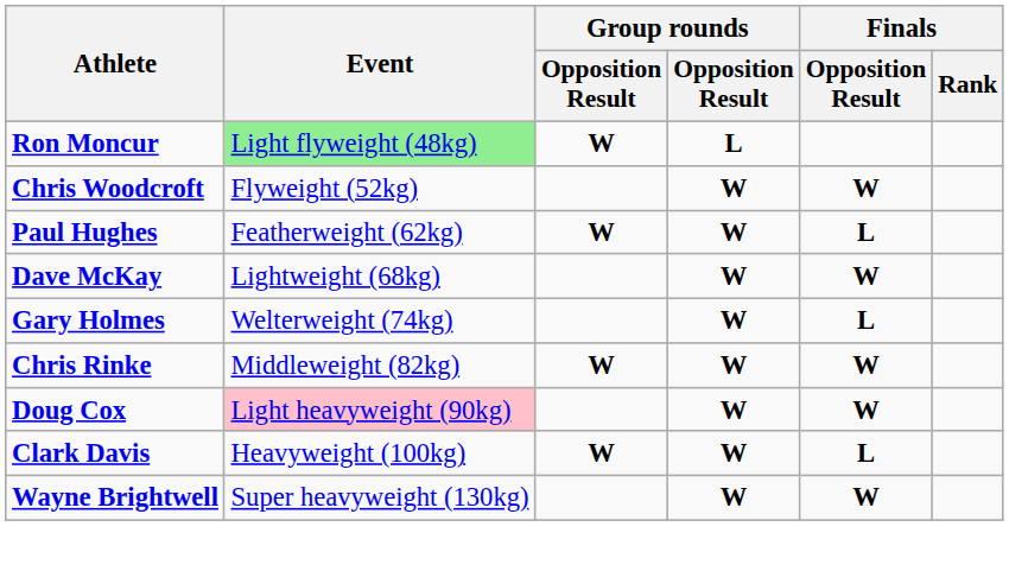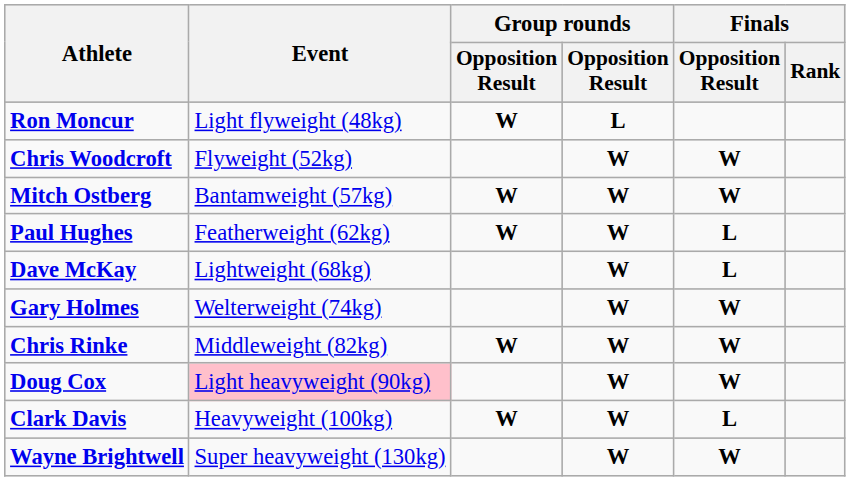Ron Moncur | Event: lightgreen background -> no background
+ row: Mitch Ostberg | Bantamweight (57kg) | W | W | W
Dave McKay | Finals / Opposition Result: W -> L
Gary Holmes | Finals / Opposition Result: L -> W
